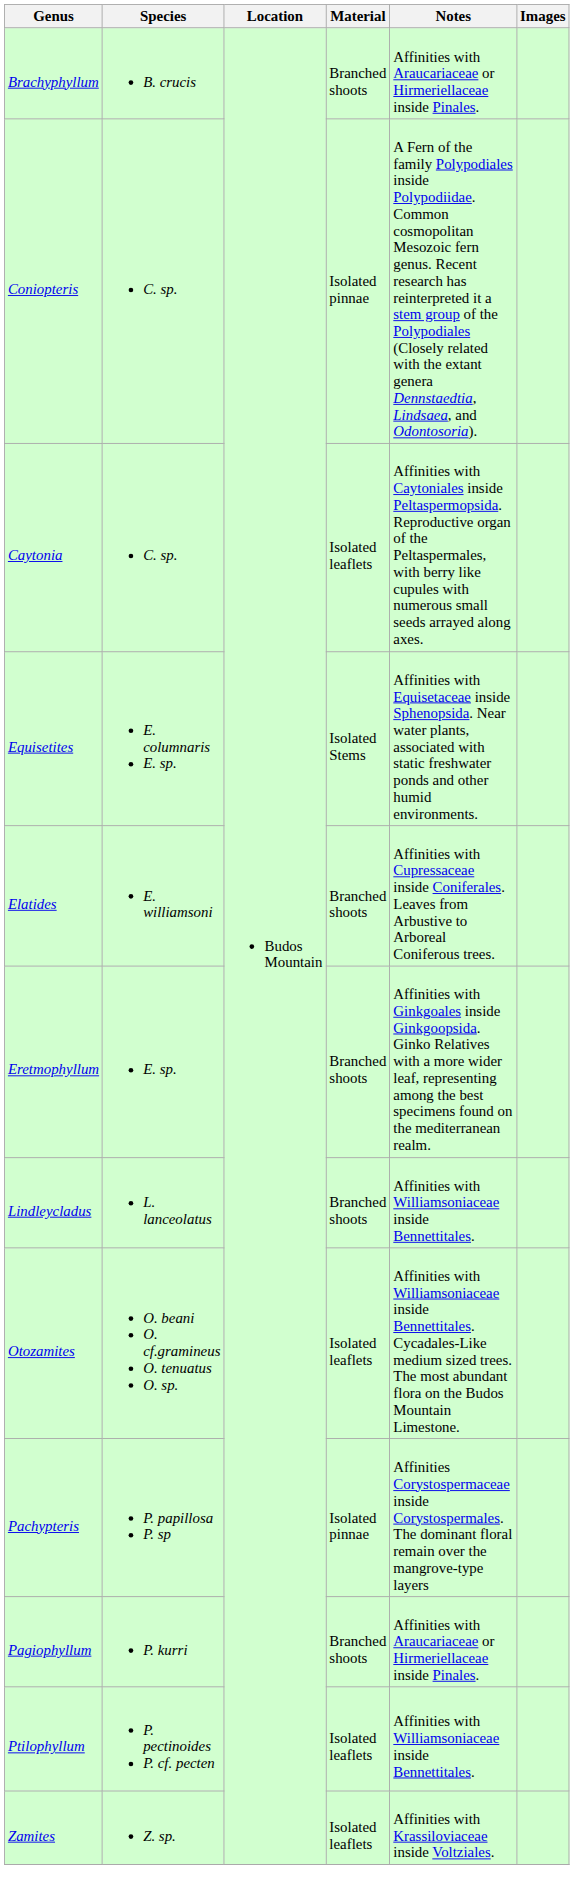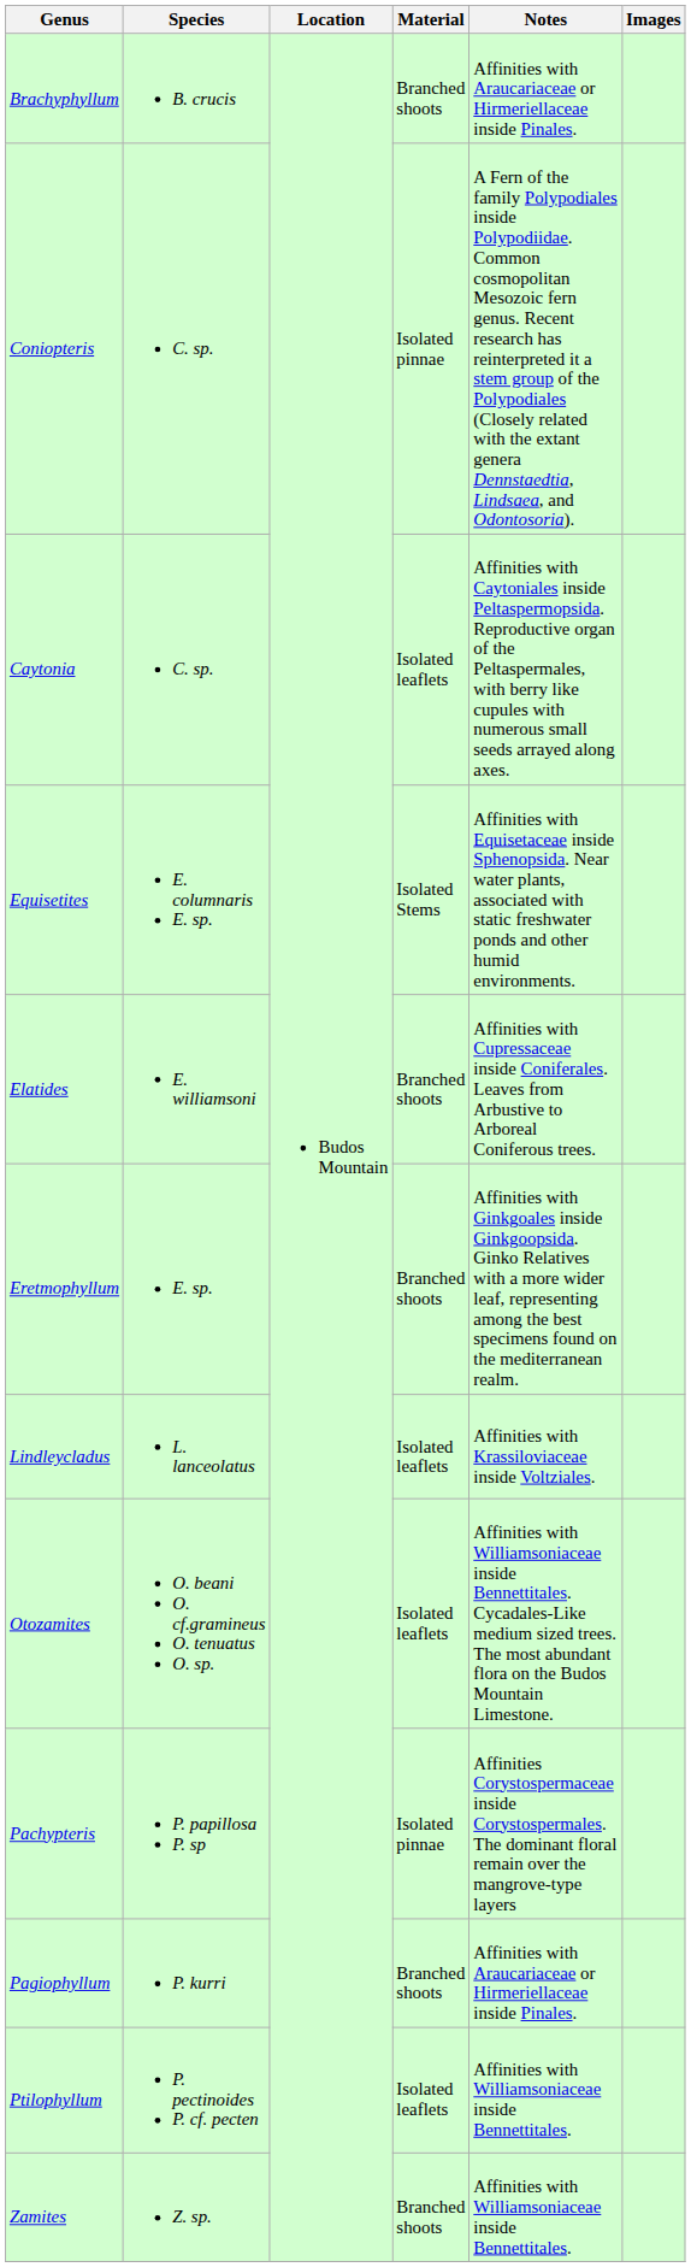Lindleycladus | Material: Branched shoots -> Isolated leaflets
Lindleycladus | Notes: Affinities with Williamsoniaceae inside Bennettitales. -> Affinities with Krassiloviaceae inside Voltziales.
Zamites | Material: Isolated leaflets -> Branched shoots
Zamites | Notes: Affinities with Krassiloviaceae inside Voltziales. -> Affinities with Williamsoniaceae inside Bennettitales.
